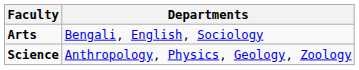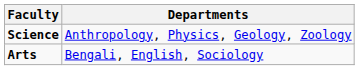rows swapped: Arts <-> Science
